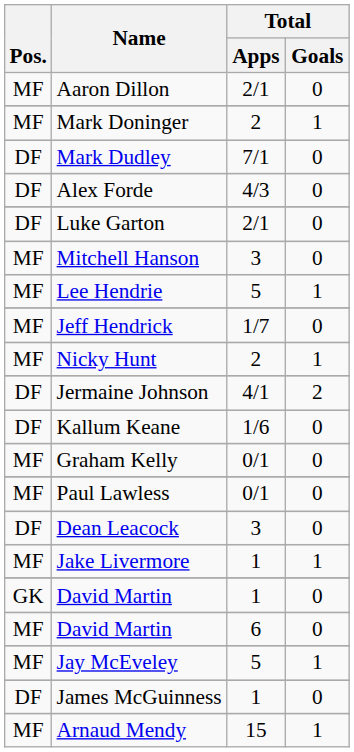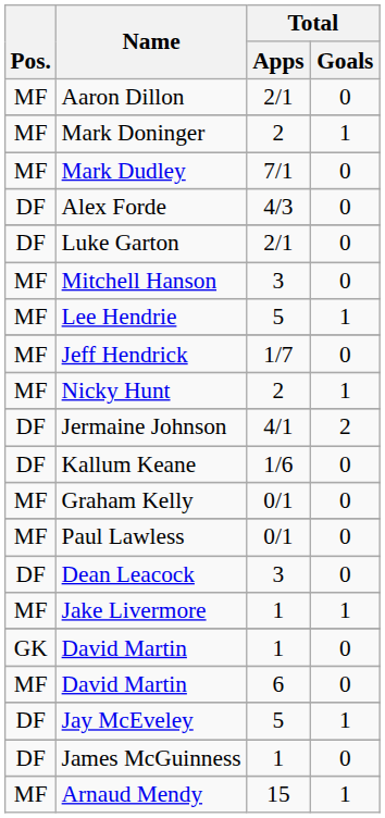Mark Dudley | Pos.: DF -> MF
Jay McEveley | Pos.: MF -> DF
